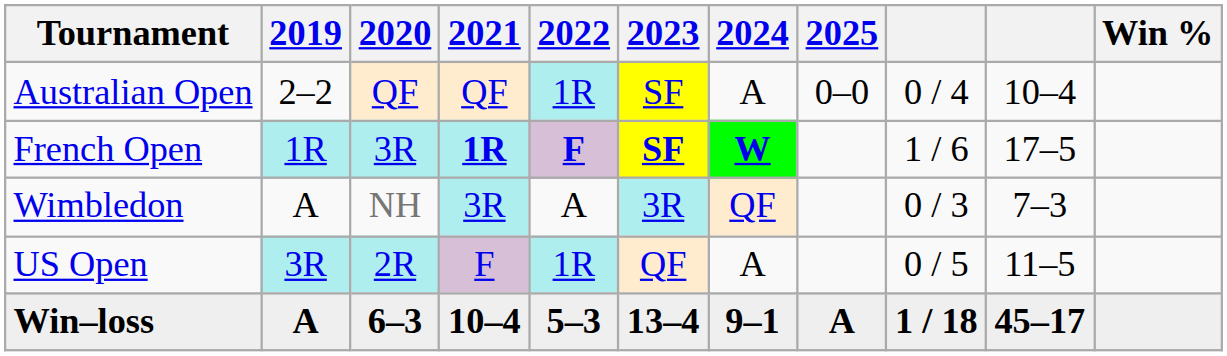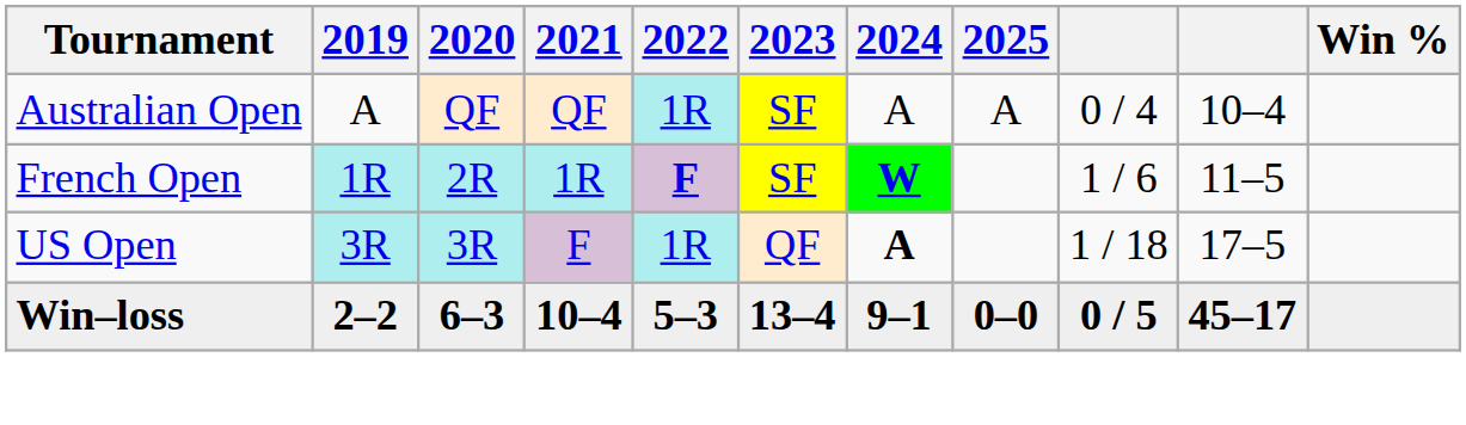Australian Open | 2019: 2–2 -> A
Australian Open | 2025: 0–0 -> A
French Open | 2020: 3R -> 2R
French Open | 2021: bold -> normal
French Open | 2023: bold -> normal
French Open | column 10: 17–5 -> 11–5
- row: Wimbledon | A | NH | 3R | A | 3R | QF | 0 / 3 | 7–3
US Open | 2020: 2R -> 3R
US Open | 2024: normal -> bold
US Open | column 9: 0 / 5 -> 1 / 18
US Open | column 10: 11–5 -> 17–5
Win–loss | 2019: A -> 2–2
Win–loss | 2025: A -> 0–0
Win–loss | column 9: 1 / 18 -> 0 / 5
